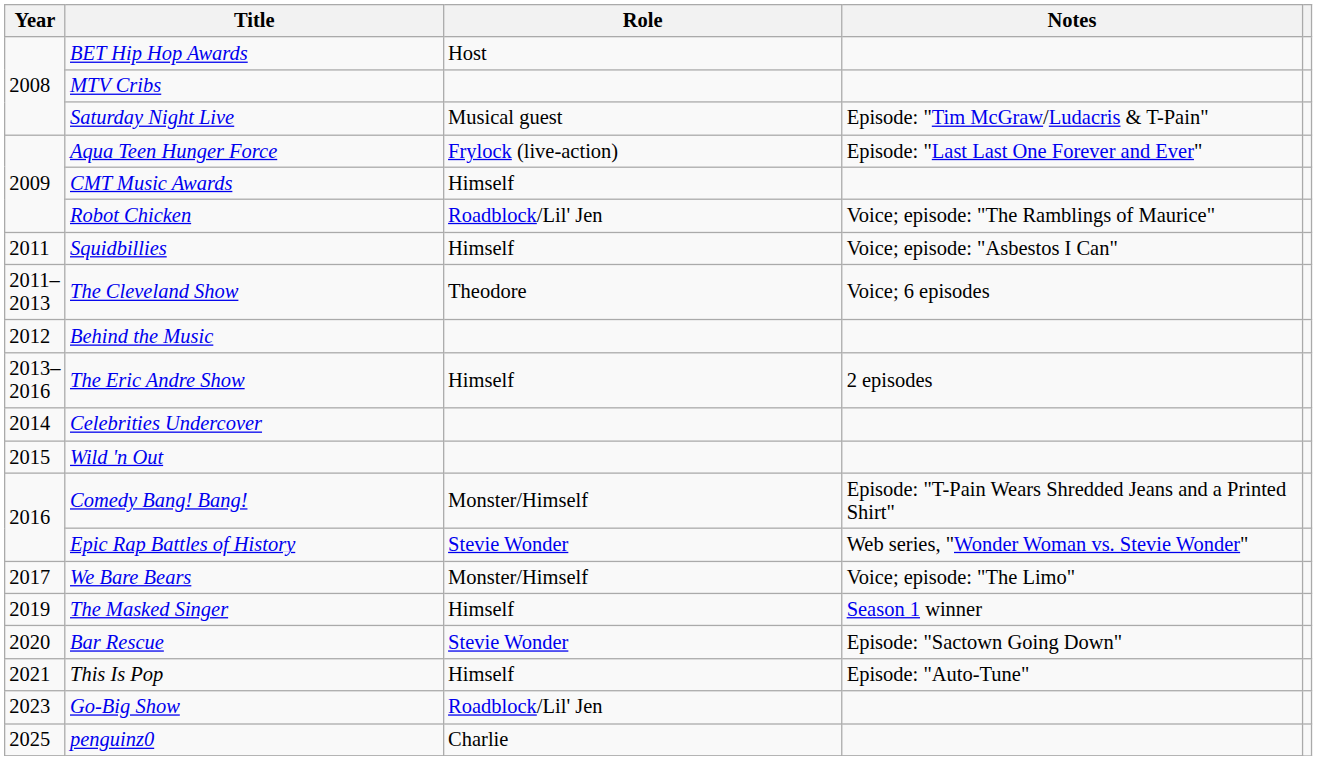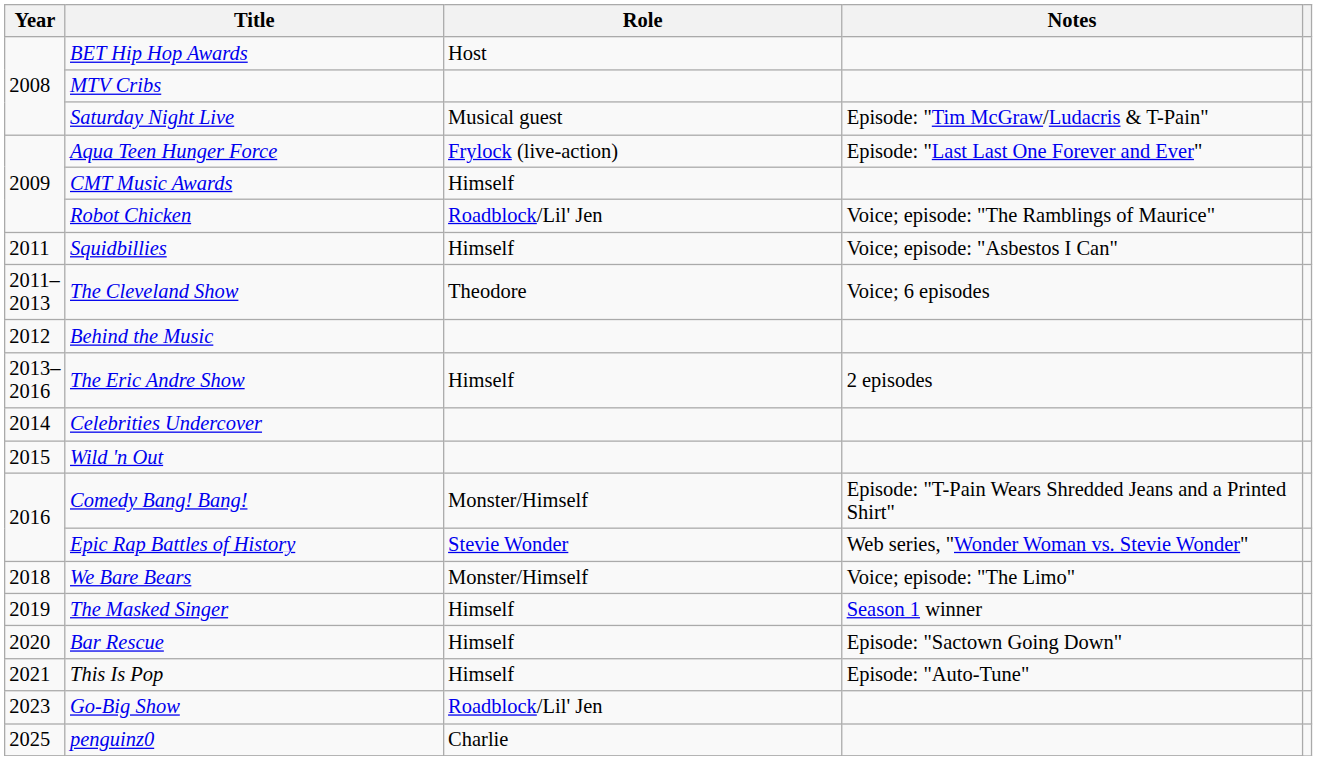We Bare Bears | Year: 2017 -> 2018
Bar Rescue | Role: Stevie Wonder -> Himself
